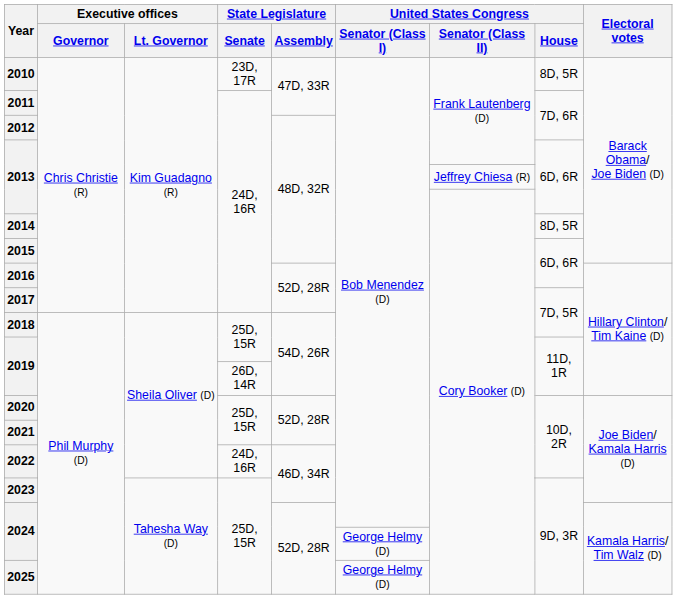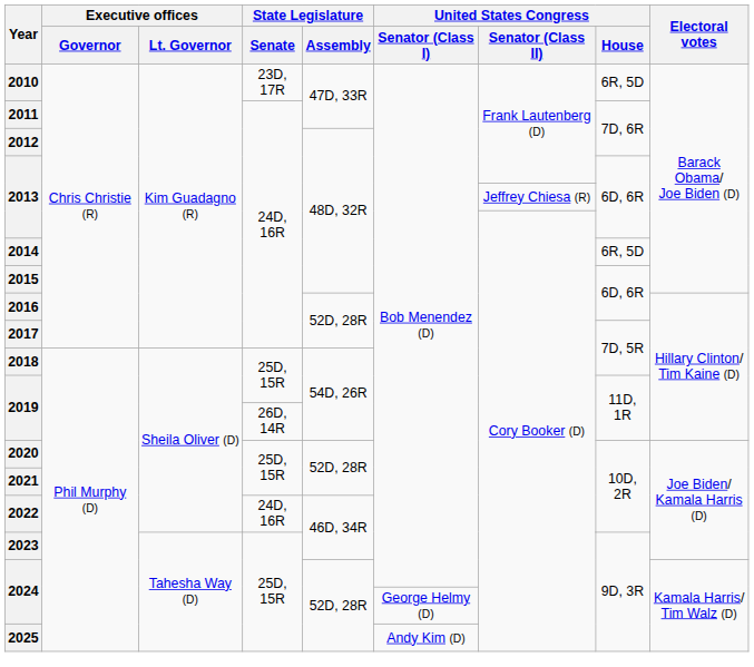2010 | United States Congress / House: 8D, 5R -> 6R, 5D
2014 | United States Congress / House: 8D, 5R -> 6R, 5D
2025 | United States Congress / Senator (Class I): George Helmy (D) -> Andy Kim (D)
